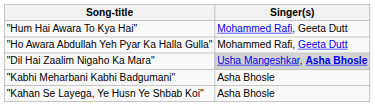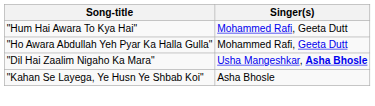"Dil Hai Zaalim Nigaho Ka Mara" | Singer(s): lightgrey background -> no background
- row: "Kabhi Meharbani Kabhi Badgumani" | Asha Bhosle
